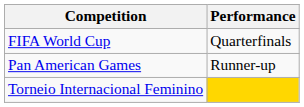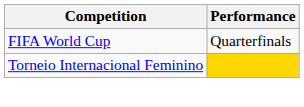- row: Pan American Games | Runner-up
